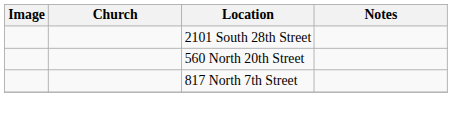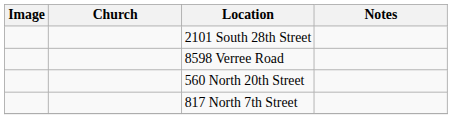+ row: 8598 Verree Road
